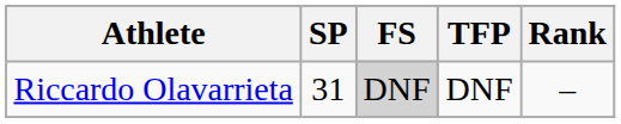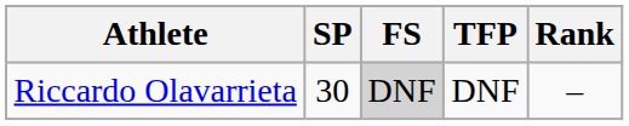Riccardo Olavarrieta | SP: 31 -> 30
